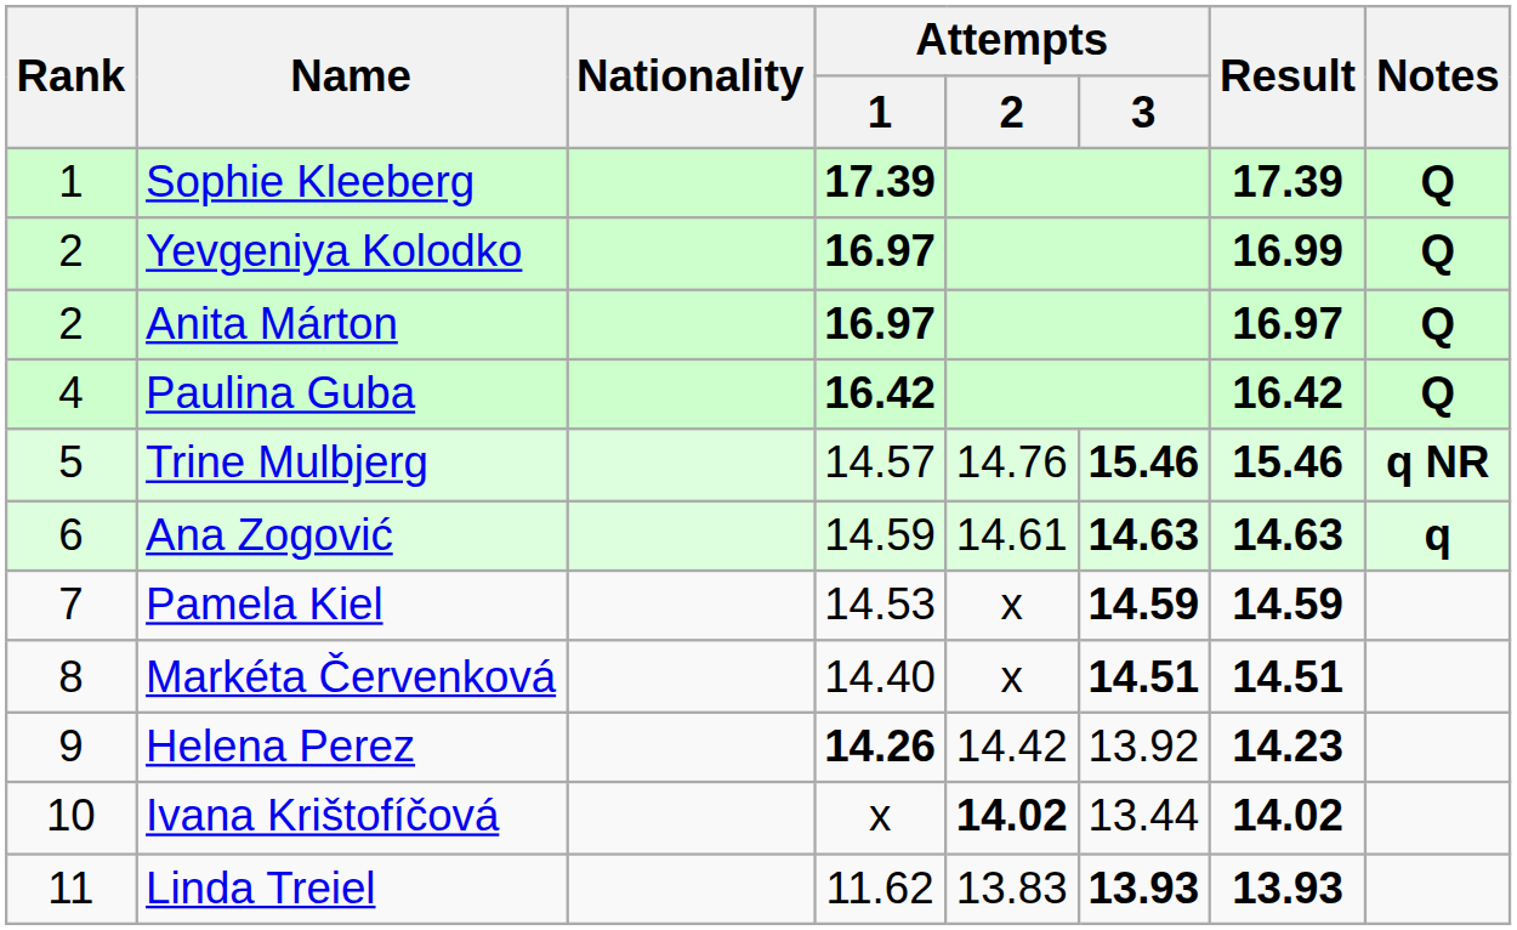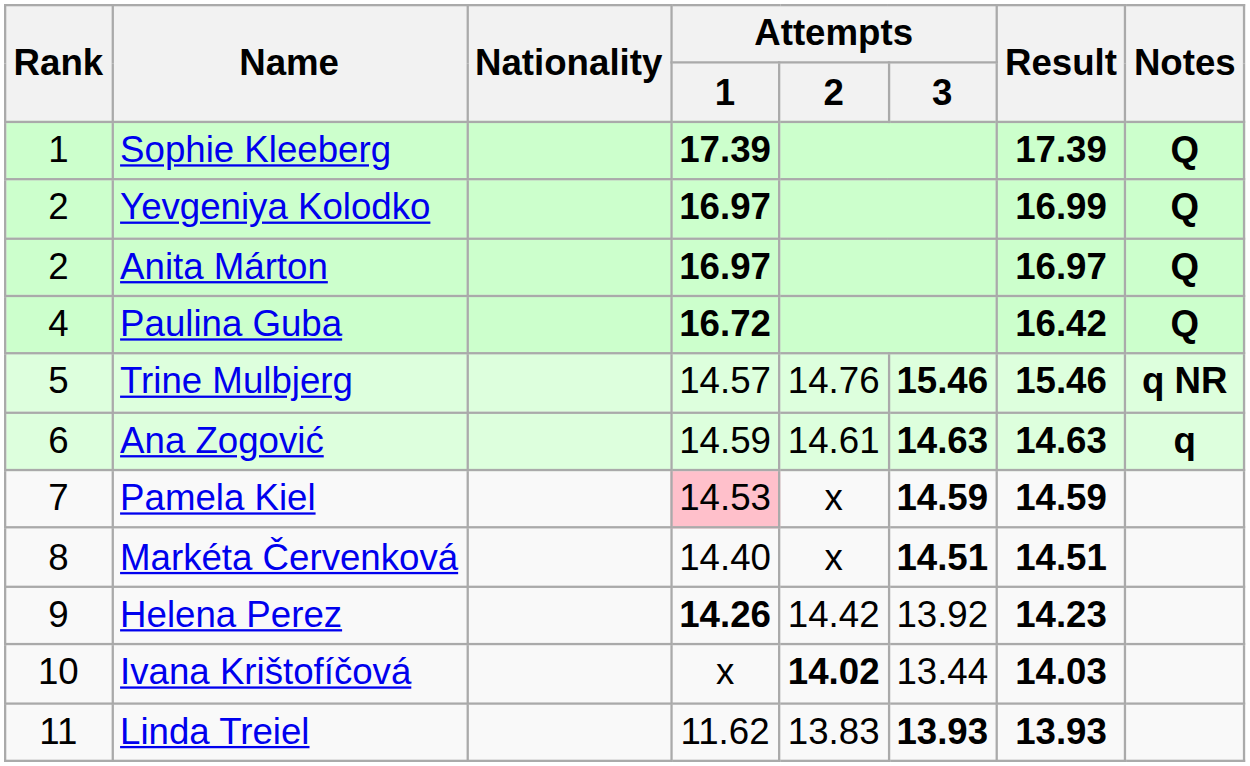Paulina Guba | Attempts / 1: 16.42 -> 16.72
Pamela Kiel | Attempts / 1: no background -> pink background
Ivana Krištofíčová | Result: 14.02 -> 14.03
